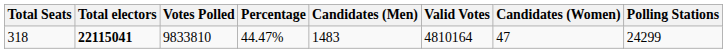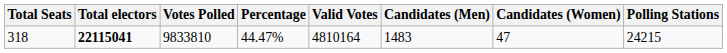columns swapped: Valid Votes <-> Candidates (Men)
318 | Polling Stations: 24299 -> 24215
